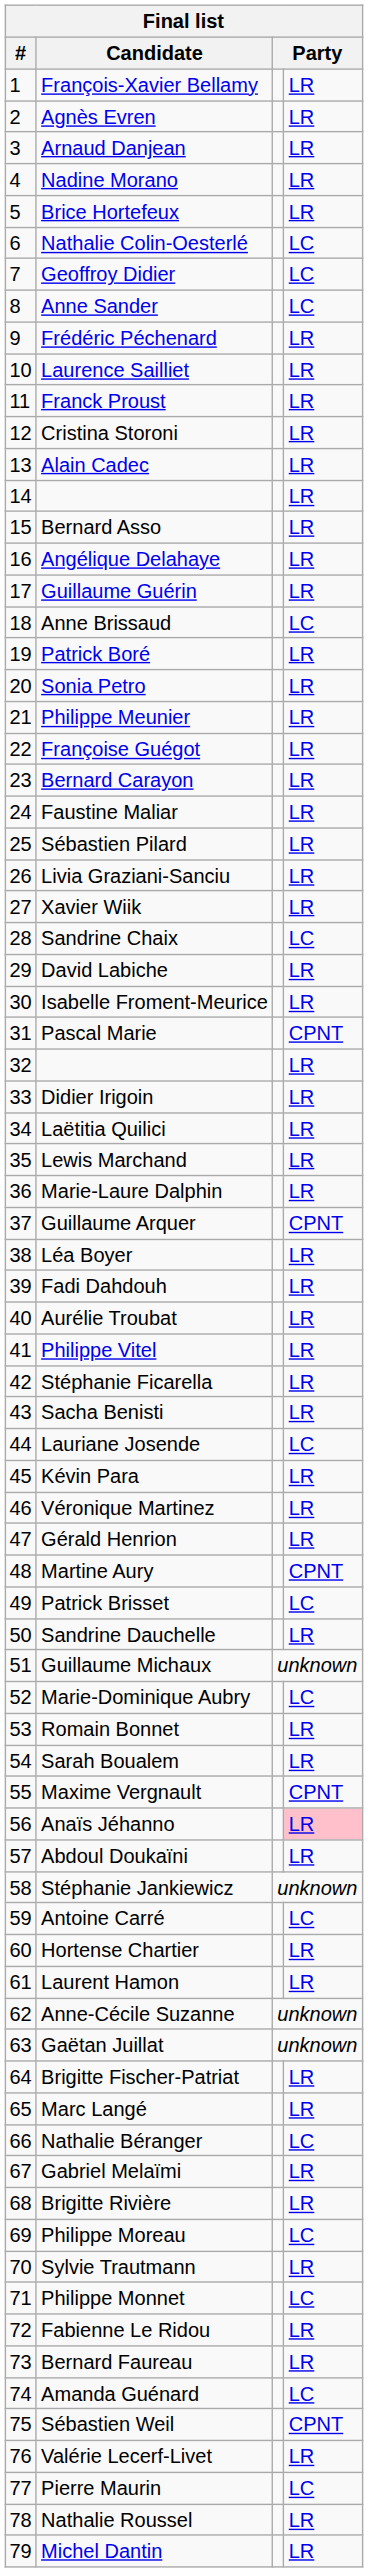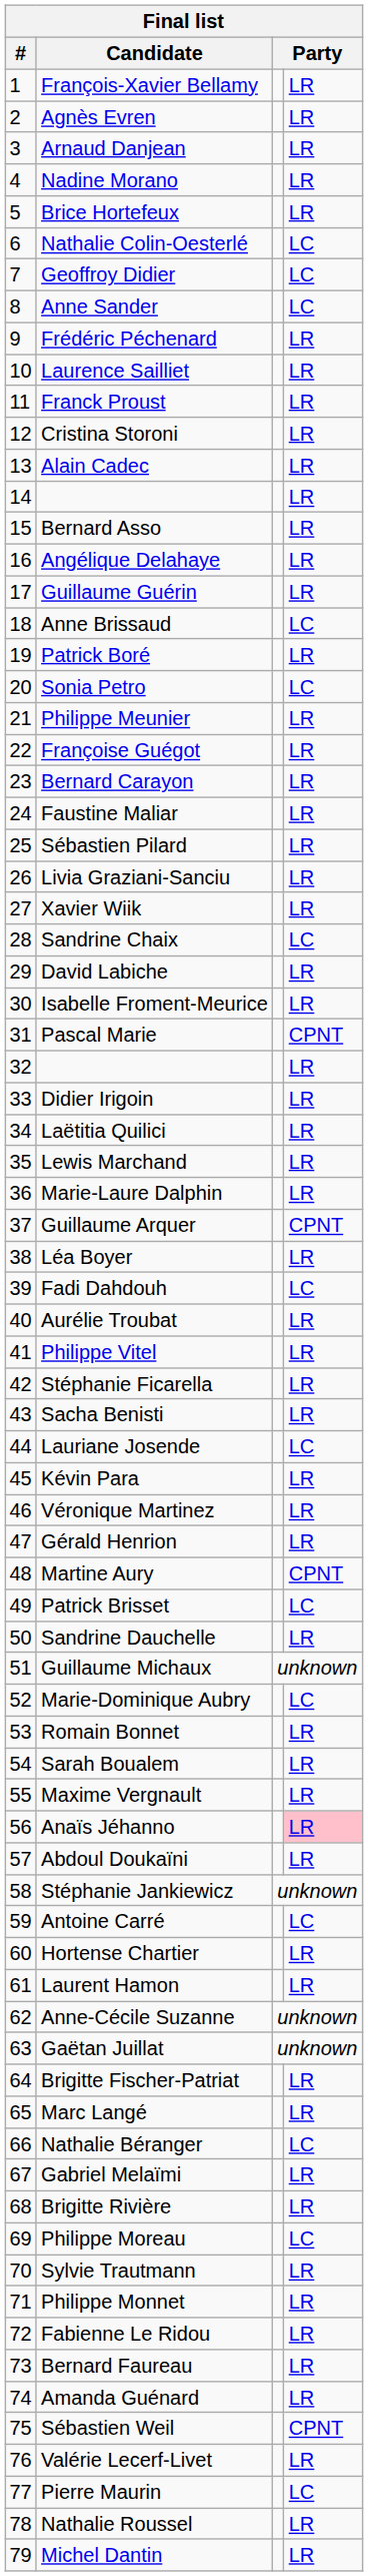Sonia Petro | column 4: LR -> LC
Fadi Dahdouh | column 4: LR -> LC
Maxime Vergnault | column 4: CPNT -> LR
Philippe Monnet | column 4: LC -> LR
Amanda Guénard | column 4: LC -> LR
